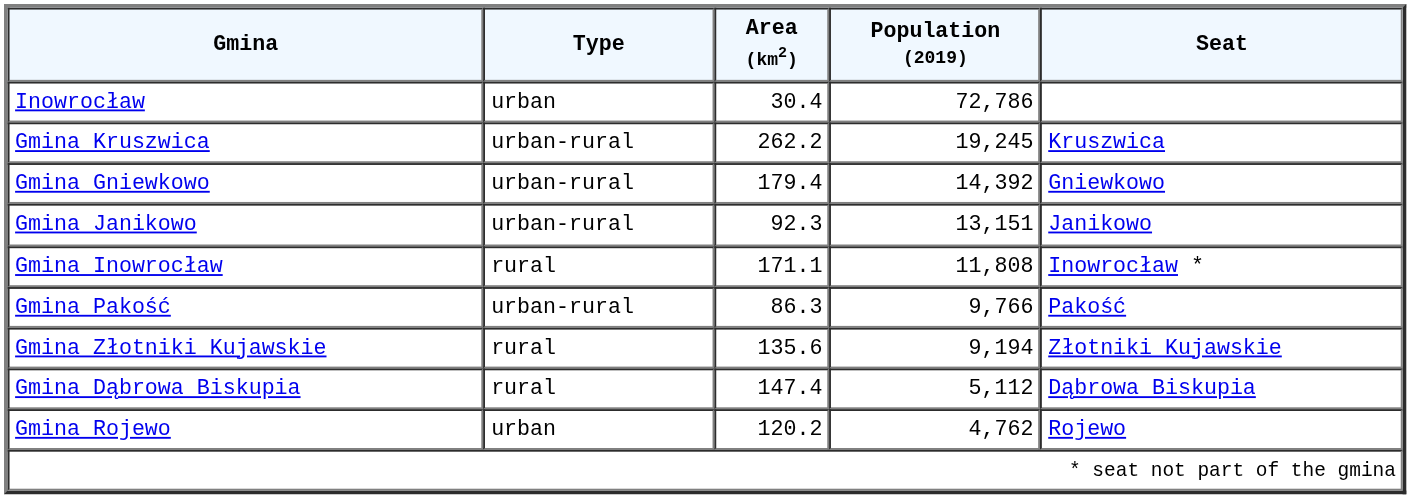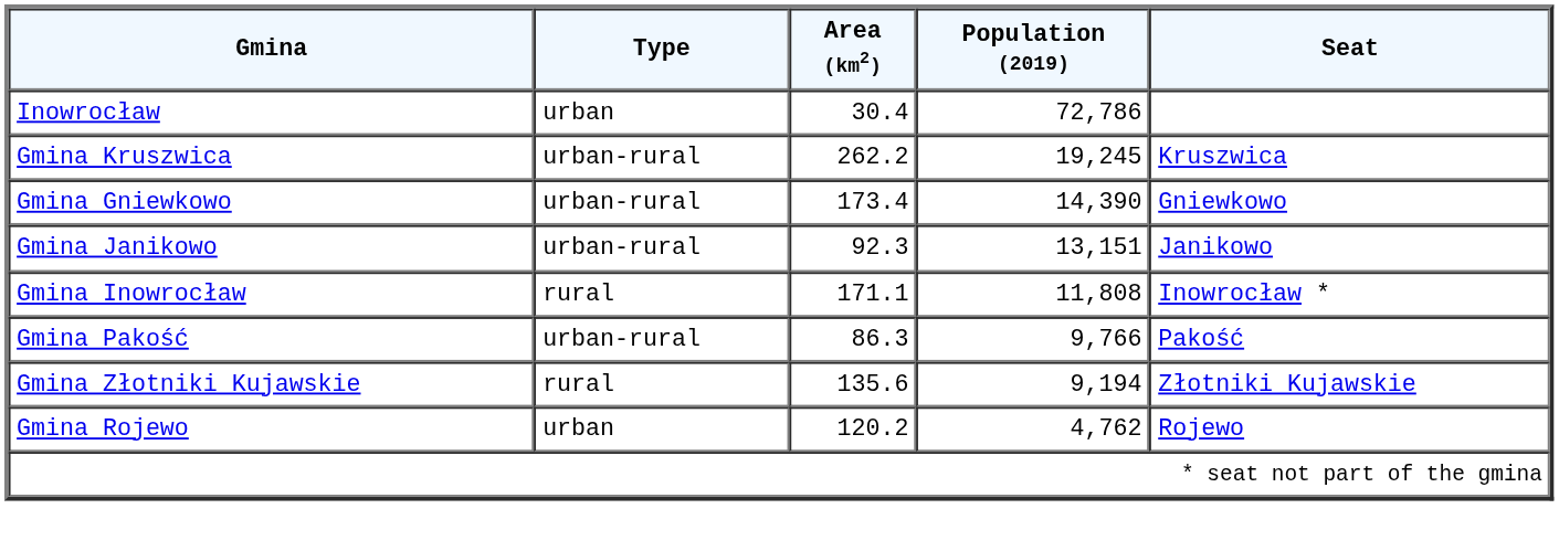Gmina Gniewkowo | Area (km2): 179.4 -> 173.4
Gmina Gniewkowo | Population (2019): 14,392 -> 14,390
- row: Gmina Dąbrowa Biskupia | rural | 147.4 | 5,112 | Dąbrowa Biskupia
